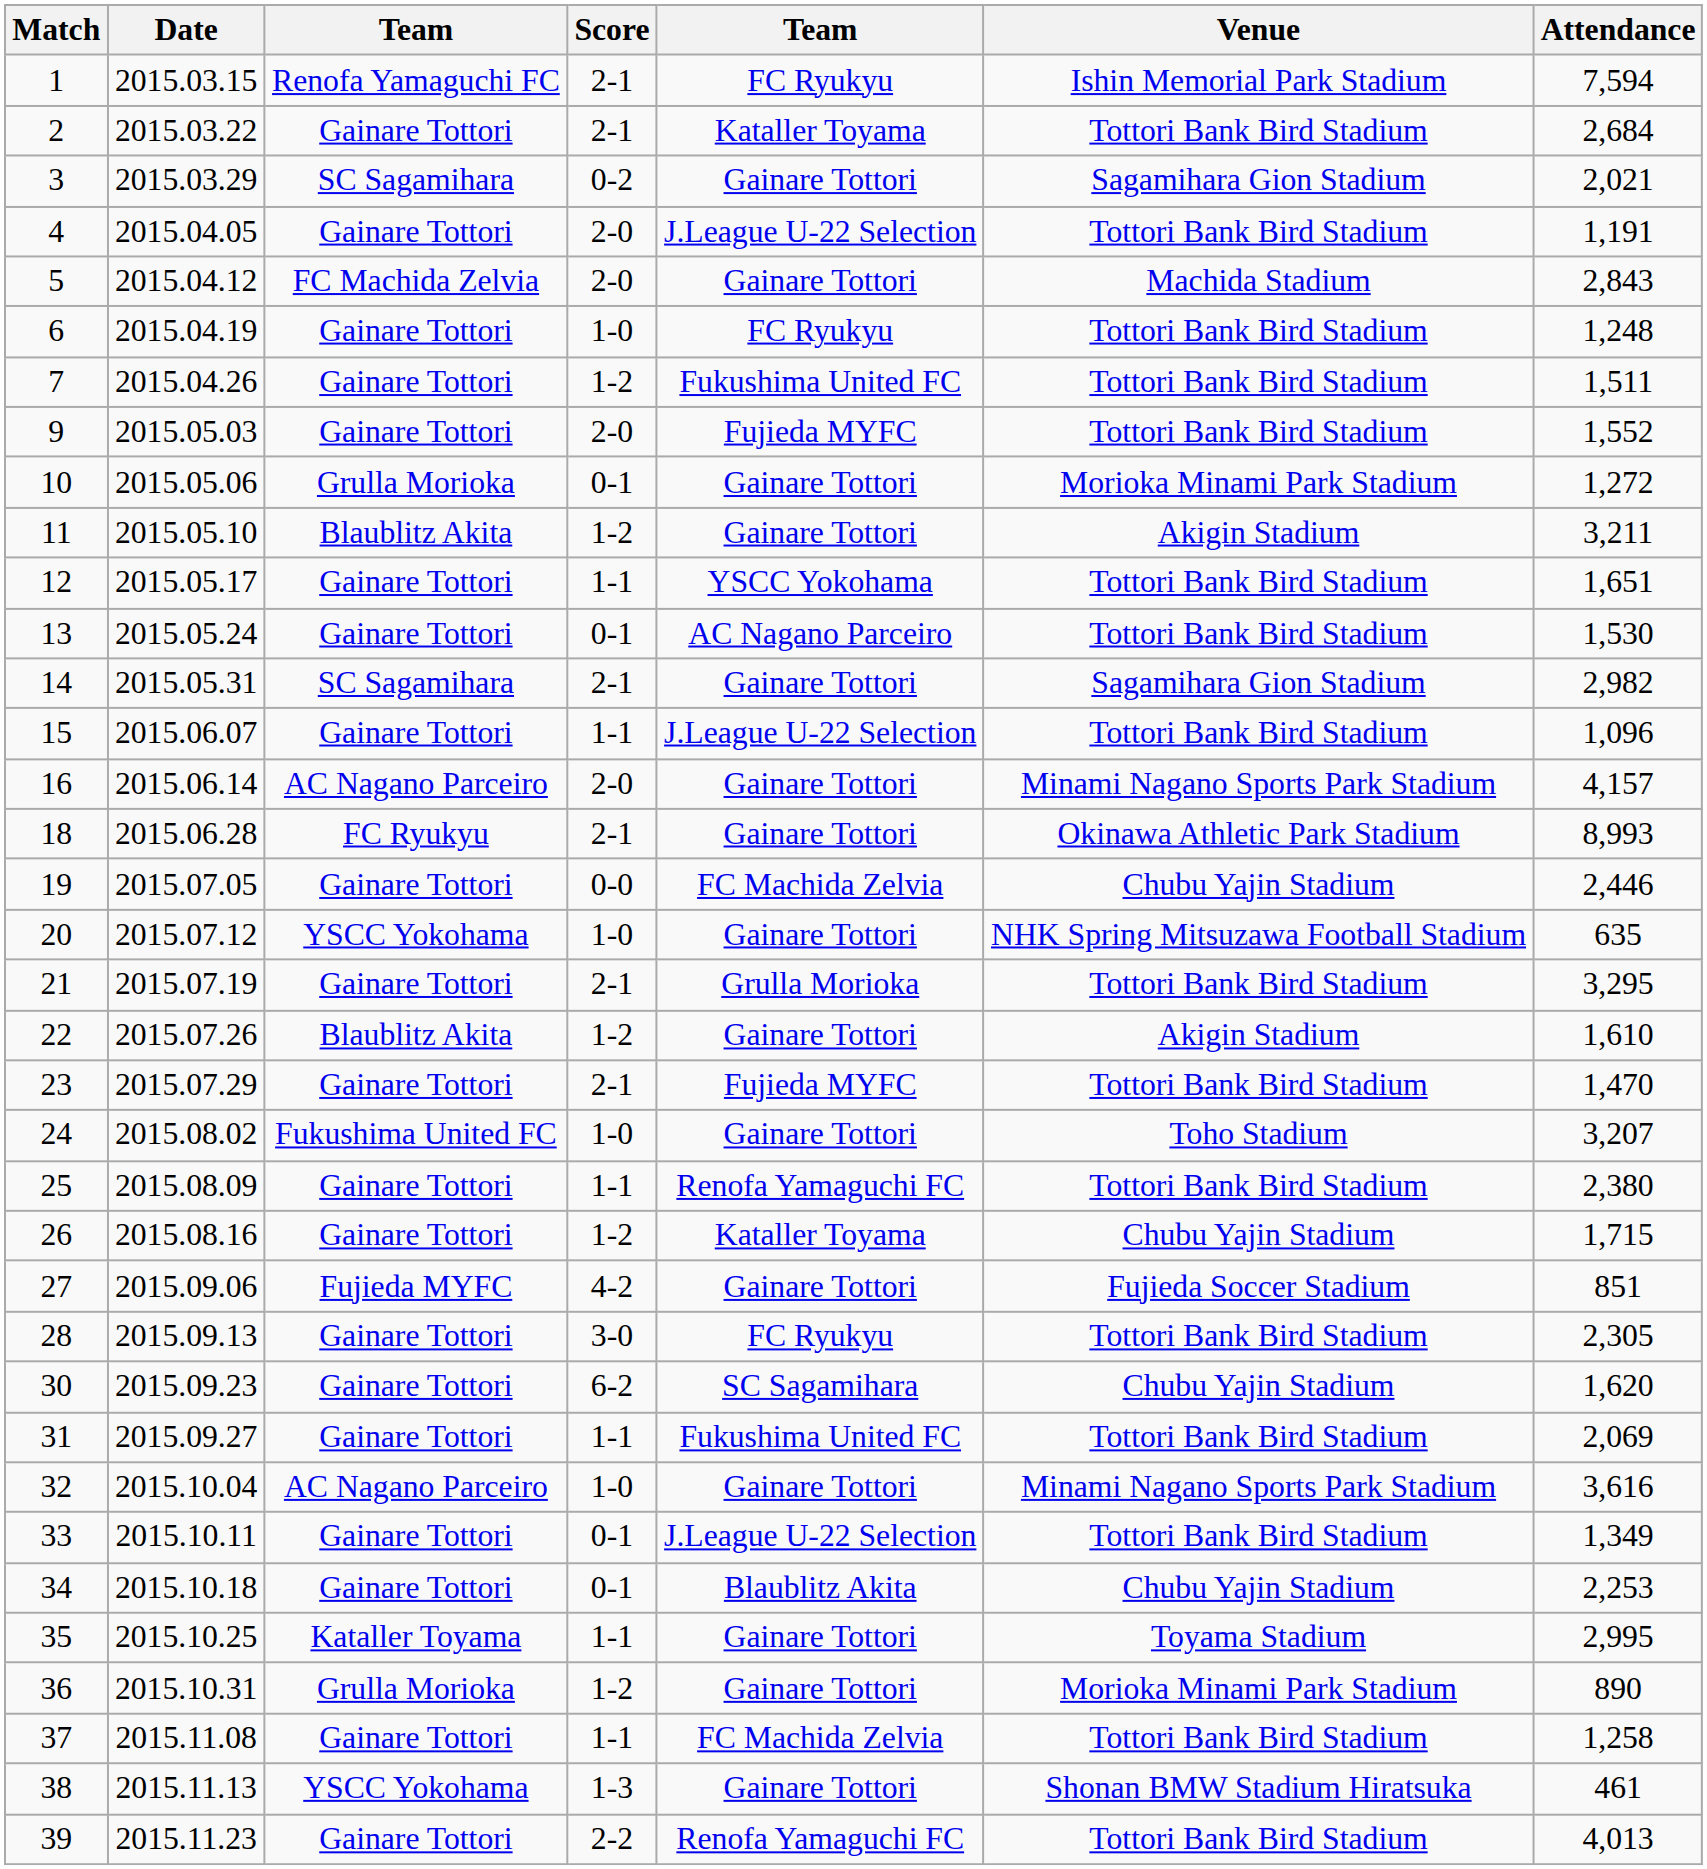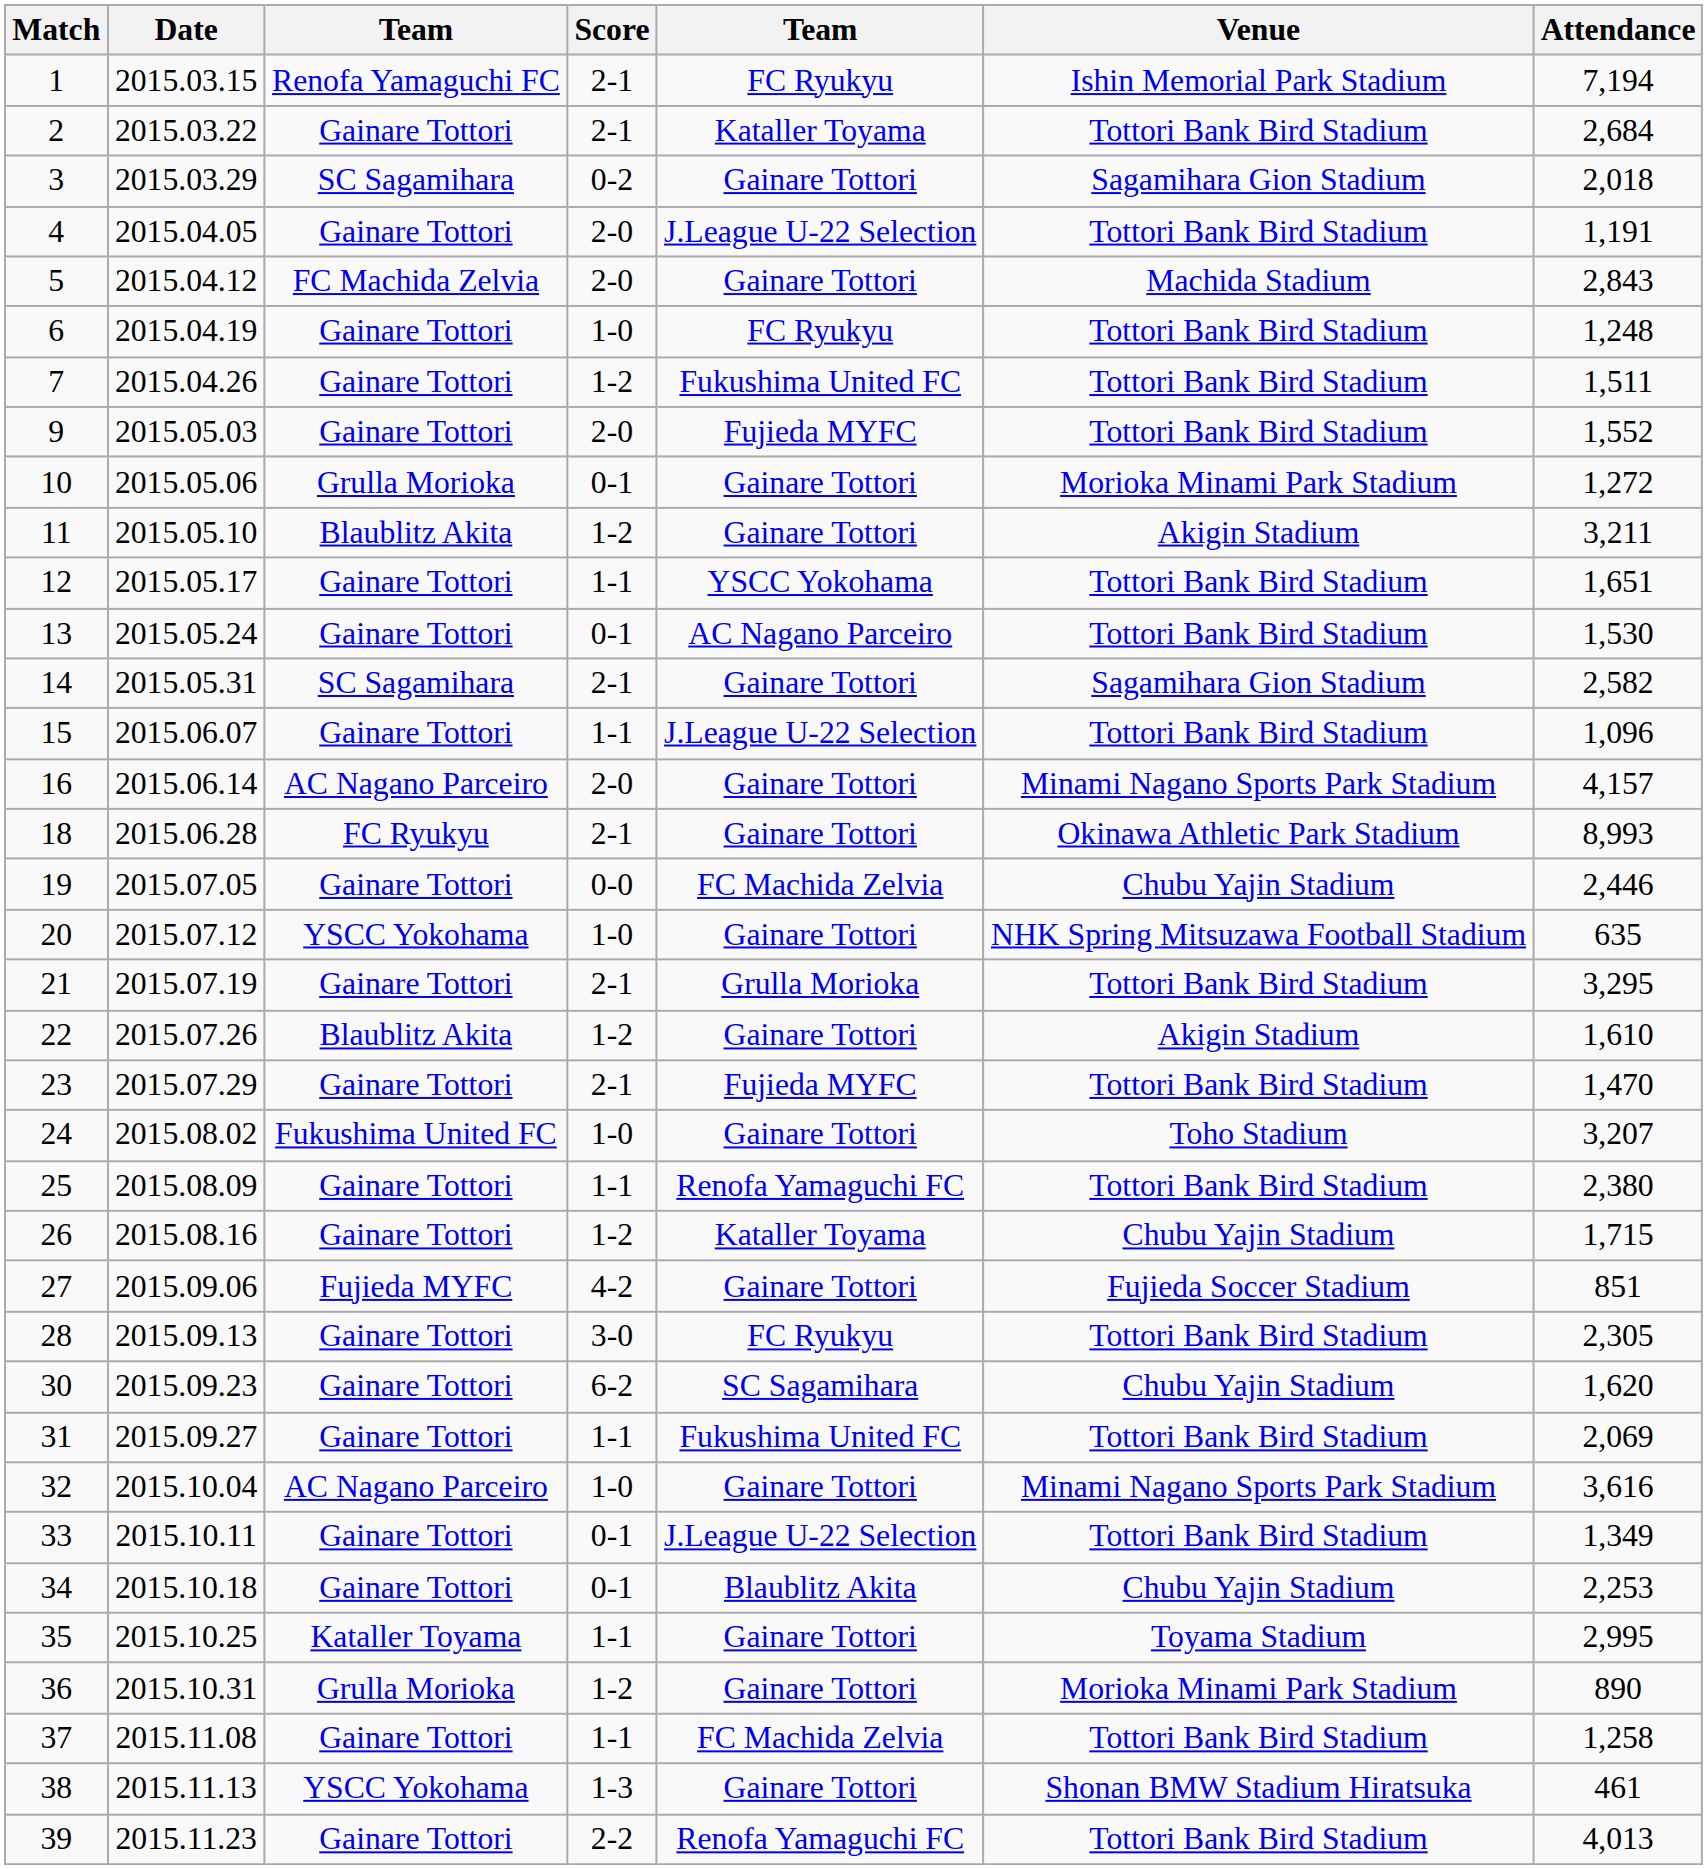1 | Attendance: 7,594 -> 7,194
3 | Attendance: 2,021 -> 2,018
14 | Attendance: 2,982 -> 2,582
